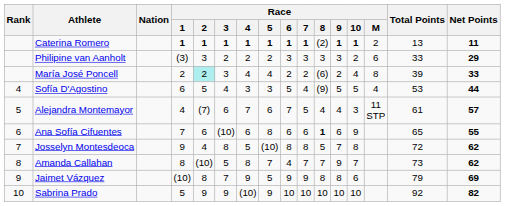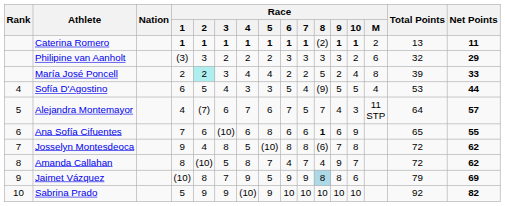Philipine van Aanholt | Total Points: 33 -> 32
María José Poncell | Race / 8: (6) -> 5
Alejandra Montemayor | Race / 8: 4 -> 7
Alejandra Montemayor | Total Points: 61 -> 64
Josselyn Montesdeoca | Race / 8: 5 -> (6)
Amanda Callahan | Race / 8: 7 -> 4
Amanda Callahan | Total Points: 73 -> 72
Jaimet Vázquez | Race / 8: no background -> lightblue background
